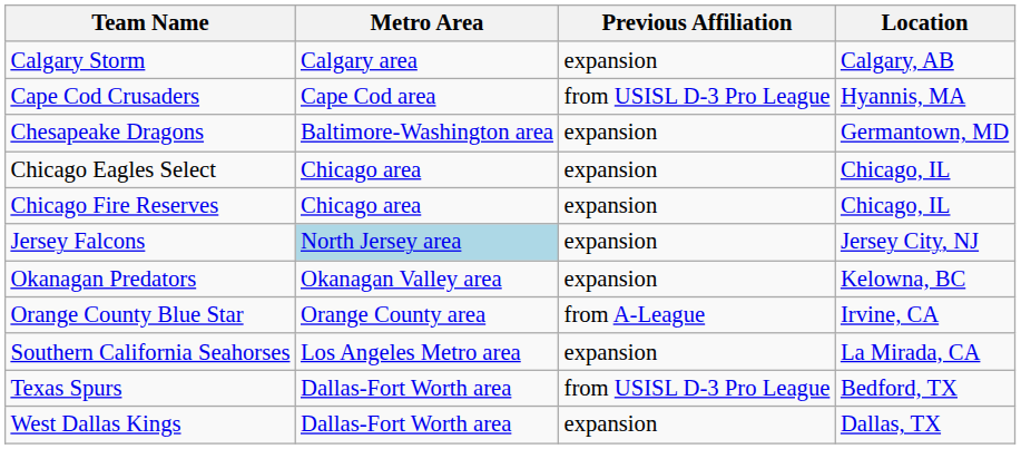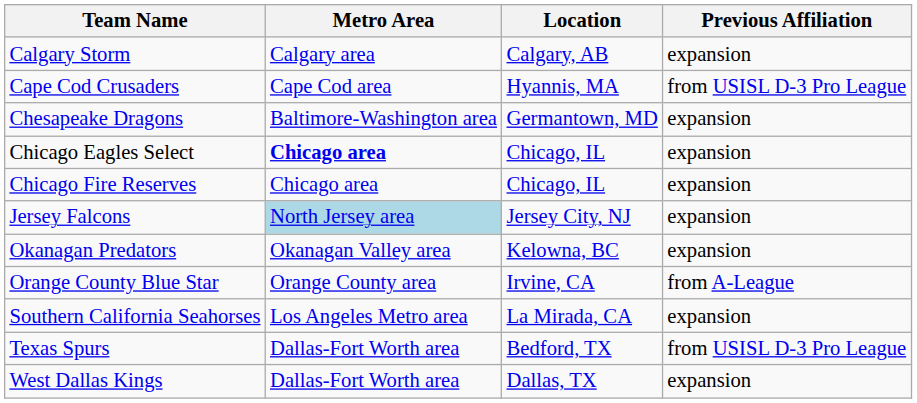columns swapped: Location <-> Previous Affiliation
Chicago Eagles Select | Metro Area: normal -> bold
